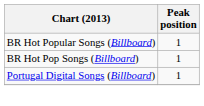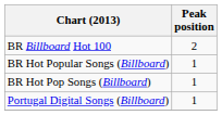+ row: BR Billboard Hot 100 | 2
